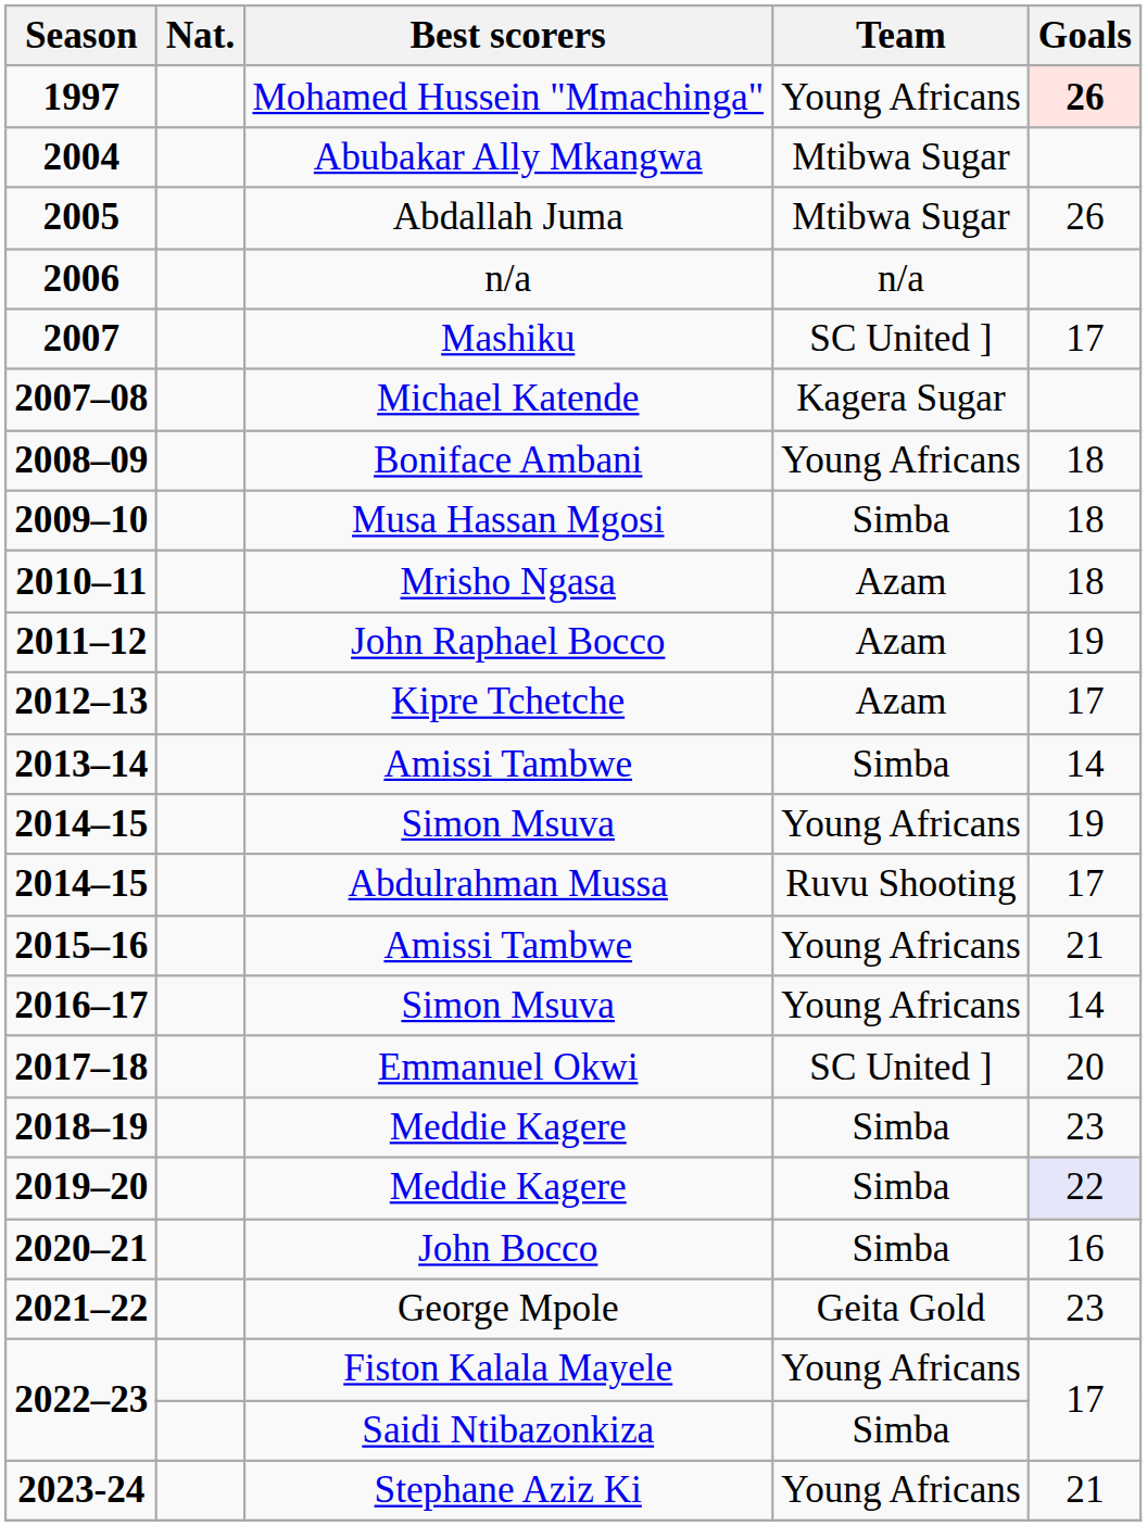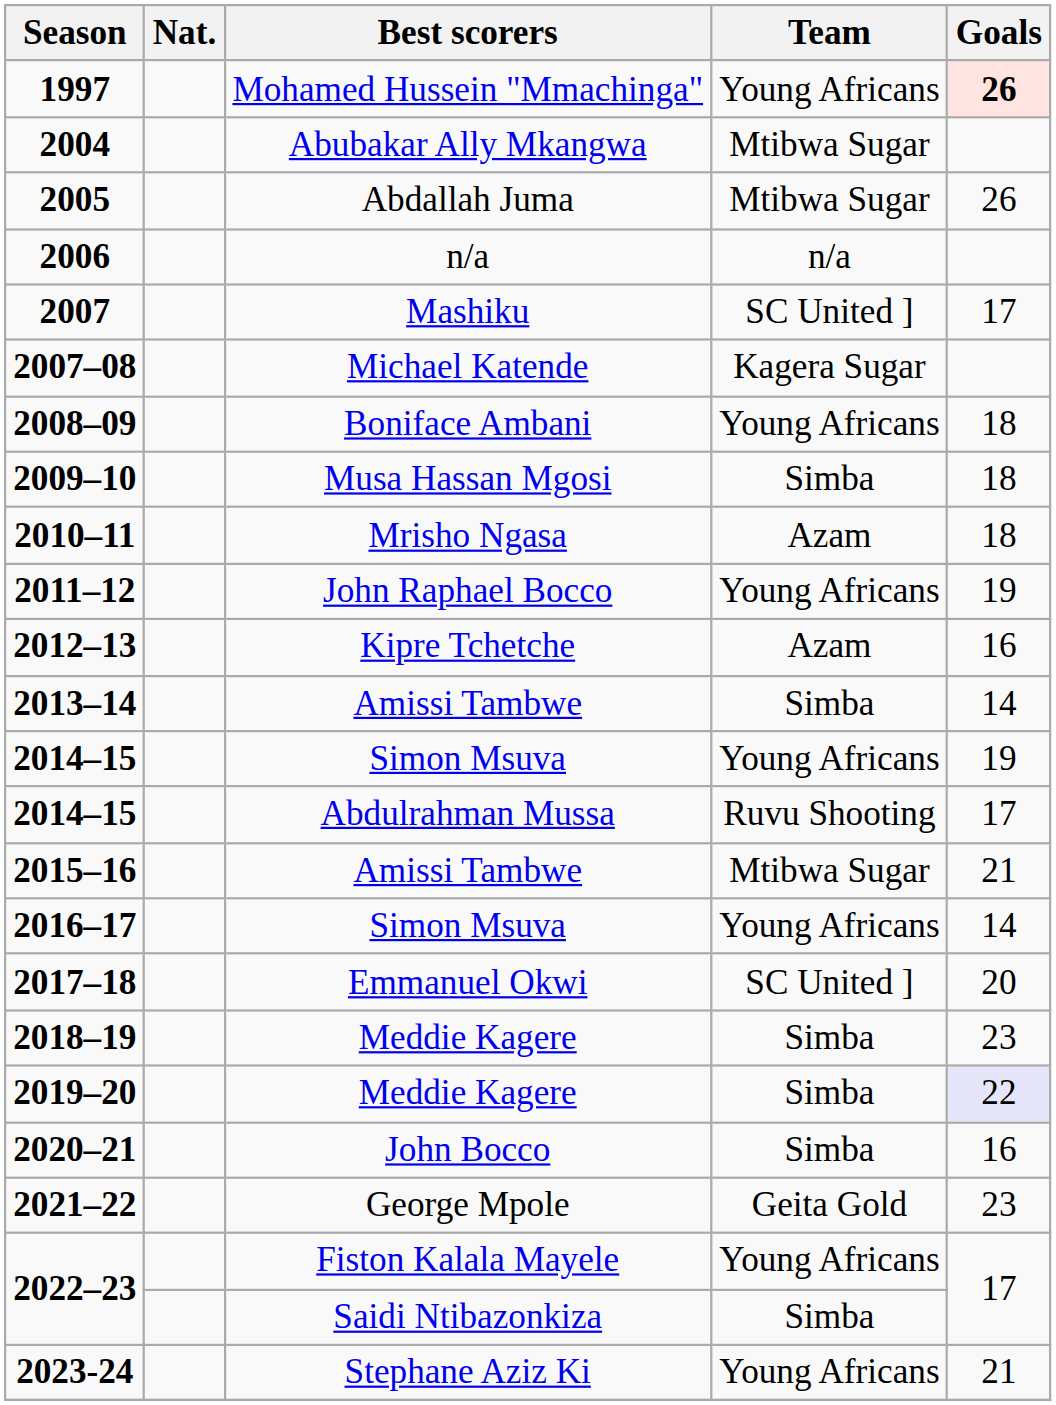2011–12 | Team: Azam -> Young Africans
2012–13 | Goals: 17 -> 16
2015–16 | Team: Young Africans -> Mtibwa Sugar
